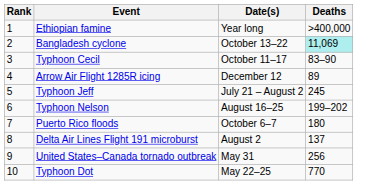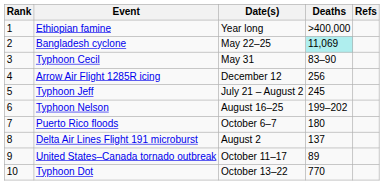+ column: Refs
Bangladesh cyclone | Date(s): October 13–22 -> May 22–25
Typhoon Cecil | Date(s): October 11–17 -> May 31
Arrow Air Flight 1285R icing | Deaths: 89 -> 256
United States–Canada tornado outbreak | Date(s): May 31 -> October 11–17
United States–Canada tornado outbreak | Deaths: 256 -> 89
Typhoon Dot | Date(s): May 22–25 -> October 13–22
